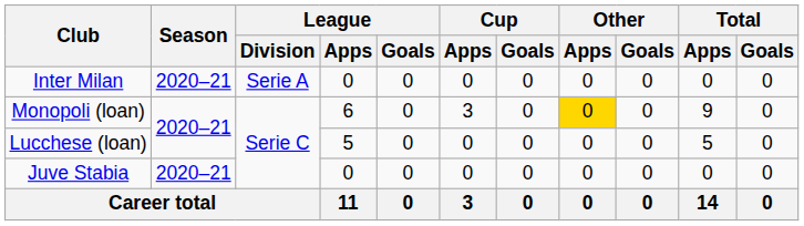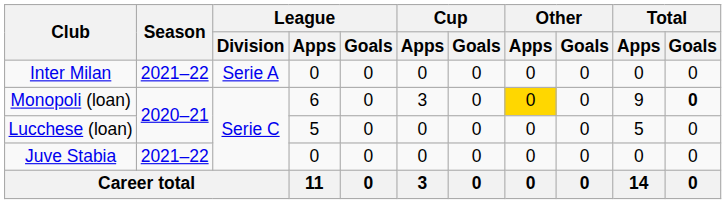Inter Milan | Season: 2020–21 -> 2021–22
Monopoli (loan) | Total / Goals: normal -> bold
Juve Stabia | Season: 2020–21 -> 2021–22
